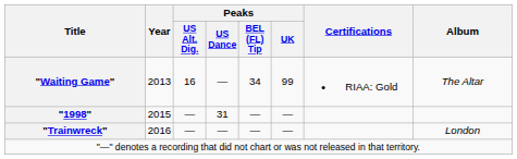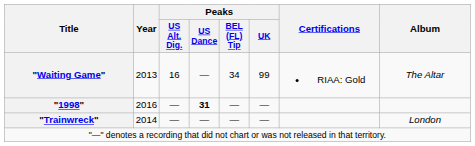"1998" | Year: 2015 -> 2016
"1998" | Peaks / US Dance: normal -> bold
"Trainwreck" | Year: 2016 -> 2014
